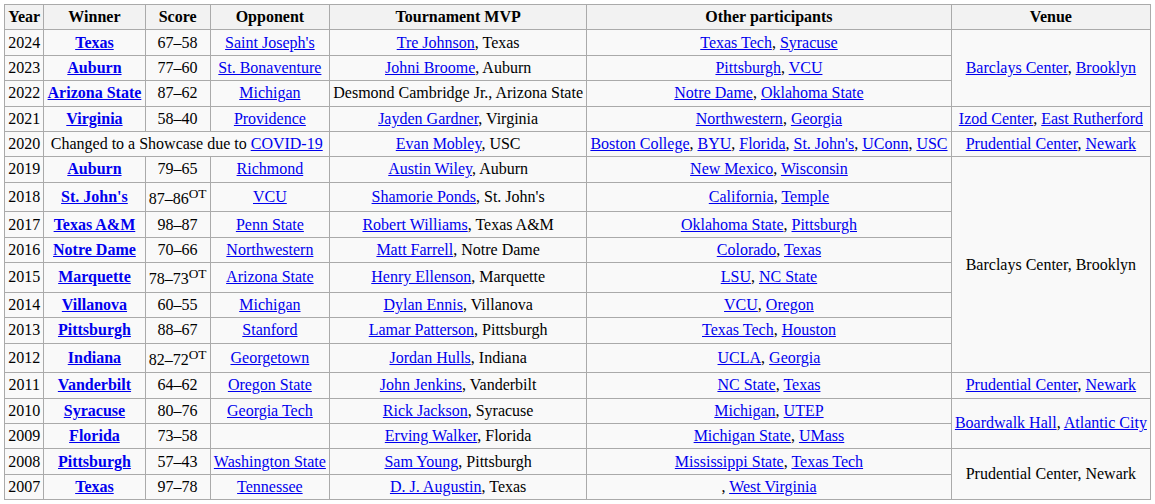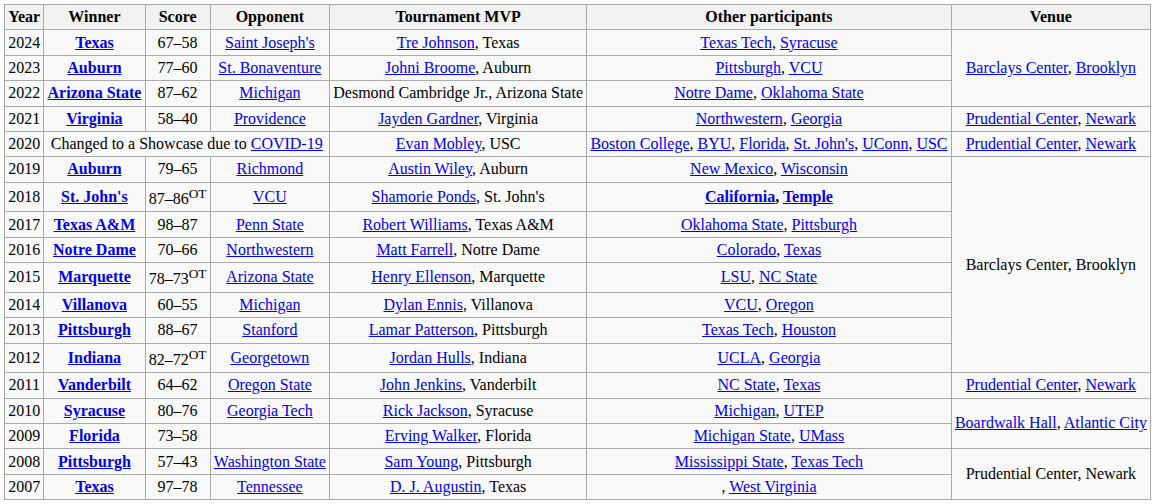Providence | Venue: Izod Center, East Rutherford -> Prudential Center, Newark
VCU | Other participants: normal -> bold
